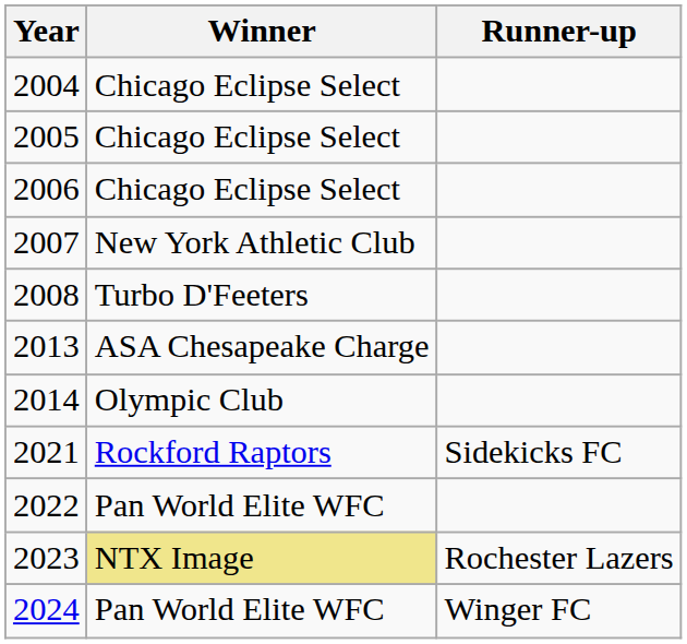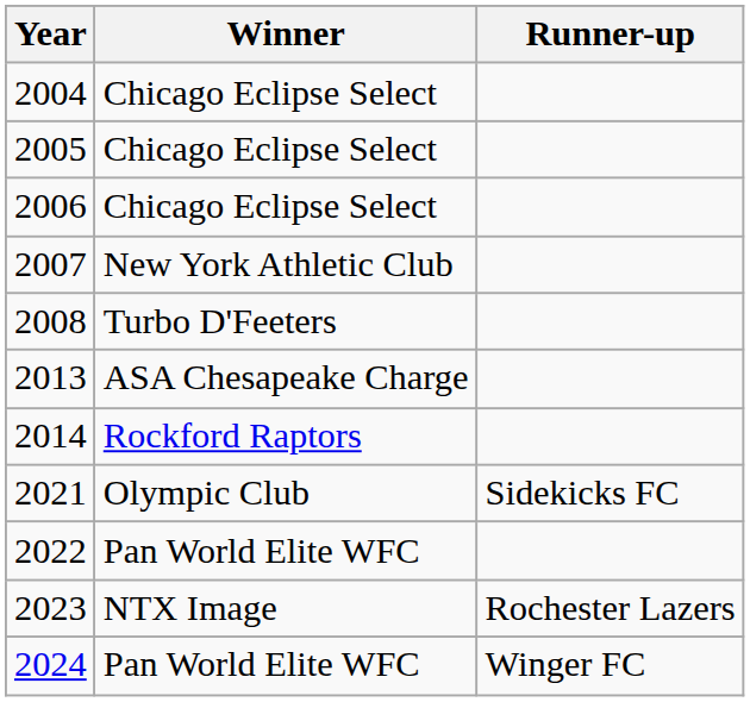2014 | Winner: Olympic Club -> Rockford Raptors
2021 | Winner: Rockford Raptors -> Olympic Club
2023 | Winner: khaki background -> no background
